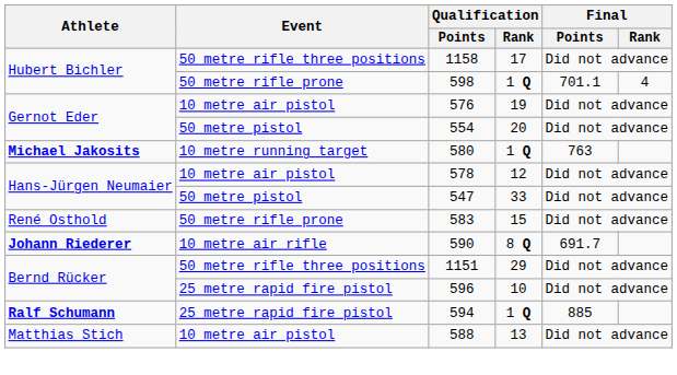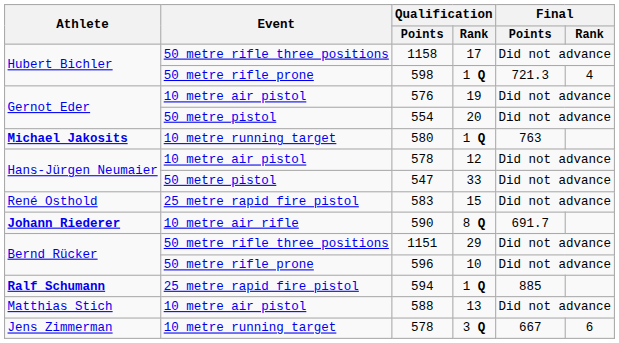598 | Final / Points: 701.1 -> 721.3
583 | Event: 50 metre rifle prone -> 25 metre rapid fire pistol
596 | Event: 25 metre rapid fire pistol -> 50 metre rifle prone
+ row: Jens Zimmerman | 10 metre running target | 578 | 3 Q | 667 | 6
